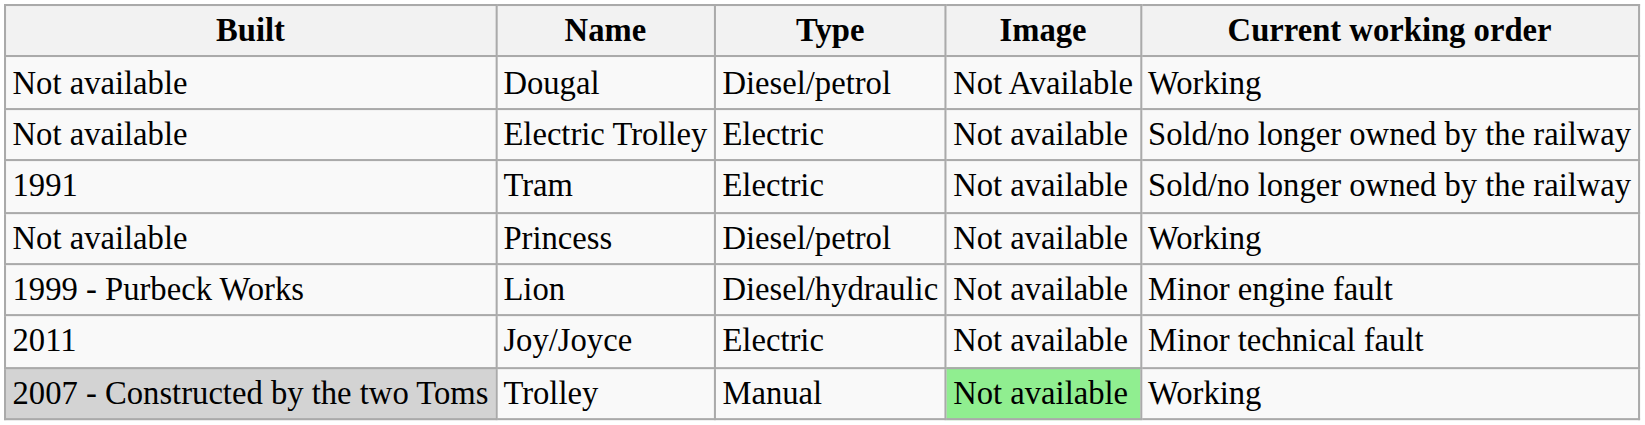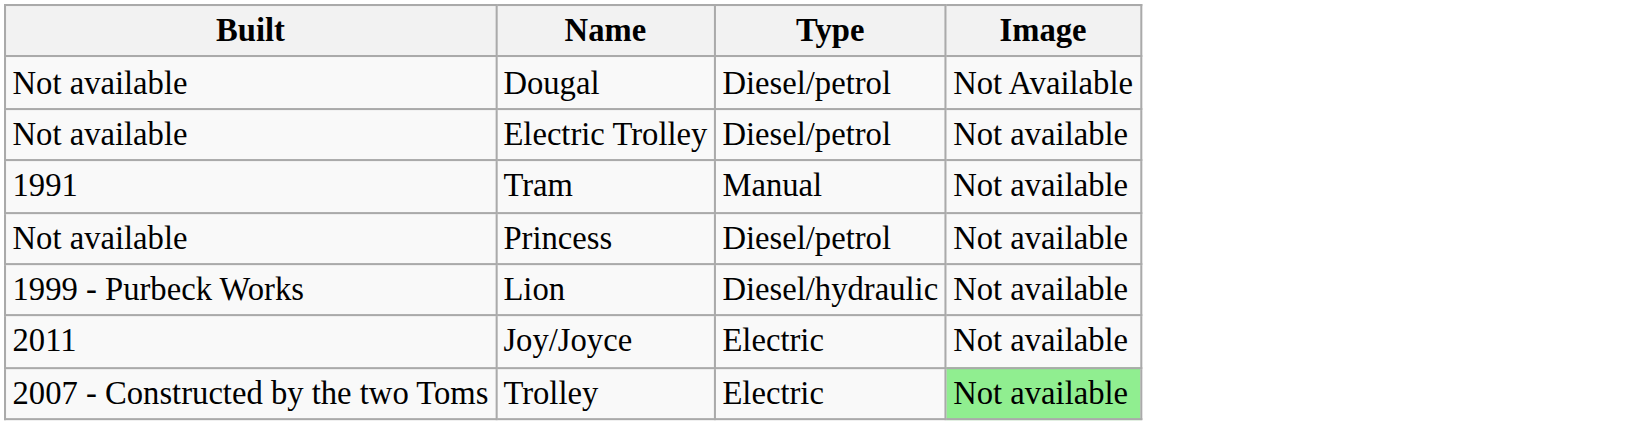- column: Current working order | Working | Sold/no longer owned by the railway | Sold/no longer owned by the railway | Working | Minor engine fault | Minor technical fault | Working
Electric Trolley | Type: Electric -> Diesel/petrol
Tram | Type: Electric -> Manual
Trolley | Built: lightgrey background -> no background
Trolley | Type: Manual -> Electric
